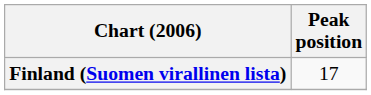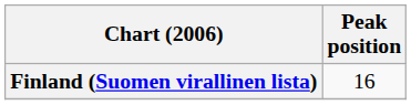Finland (Suomen virallinen lista) | Peak position: 17 -> 16
